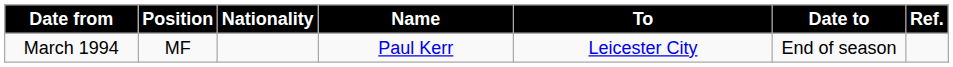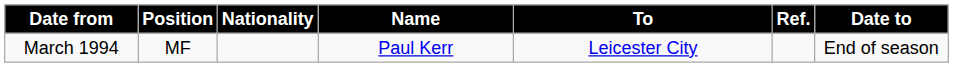columns swapped: Date to <-> Ref.
